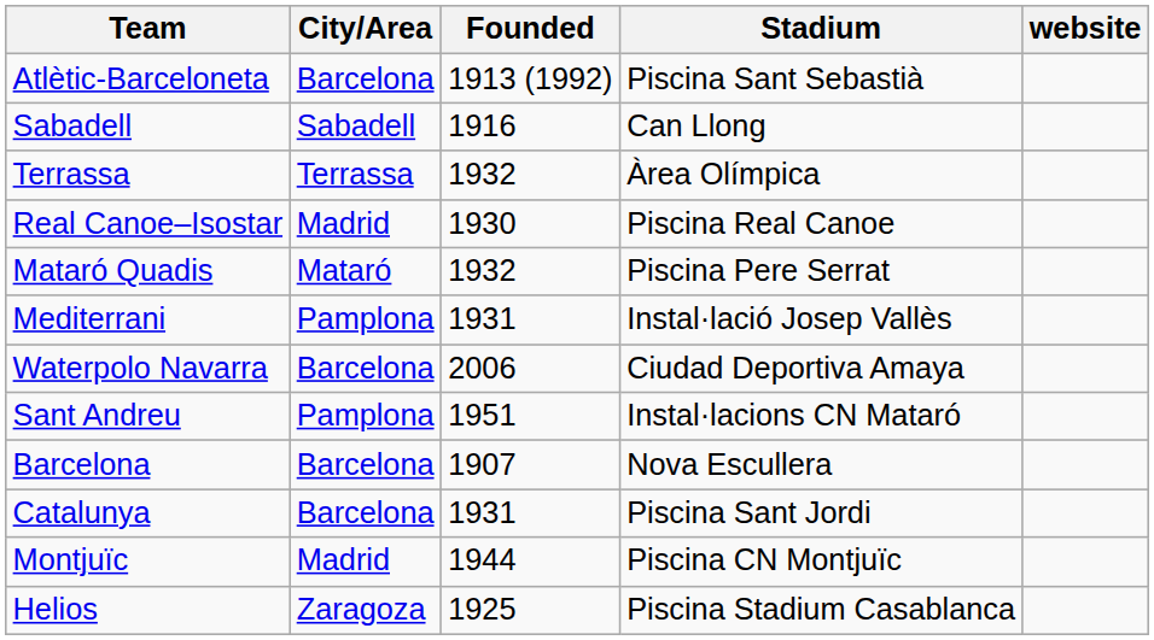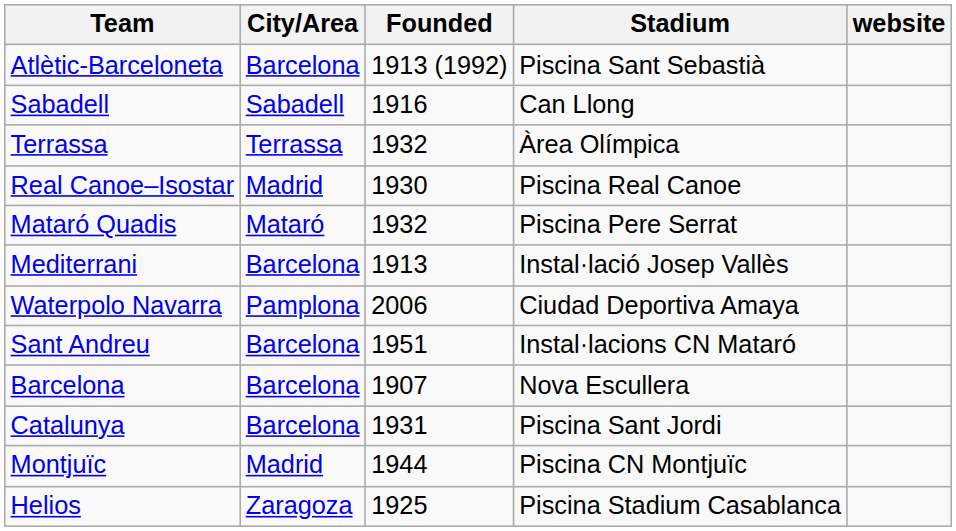Mediterrani | City/Area: Pamplona -> Barcelona
Mediterrani | Founded: 1931 -> 1913
Waterpolo Navarra | City/Area: Barcelona -> Pamplona
Sant Andreu | City/Area: Pamplona -> Barcelona
